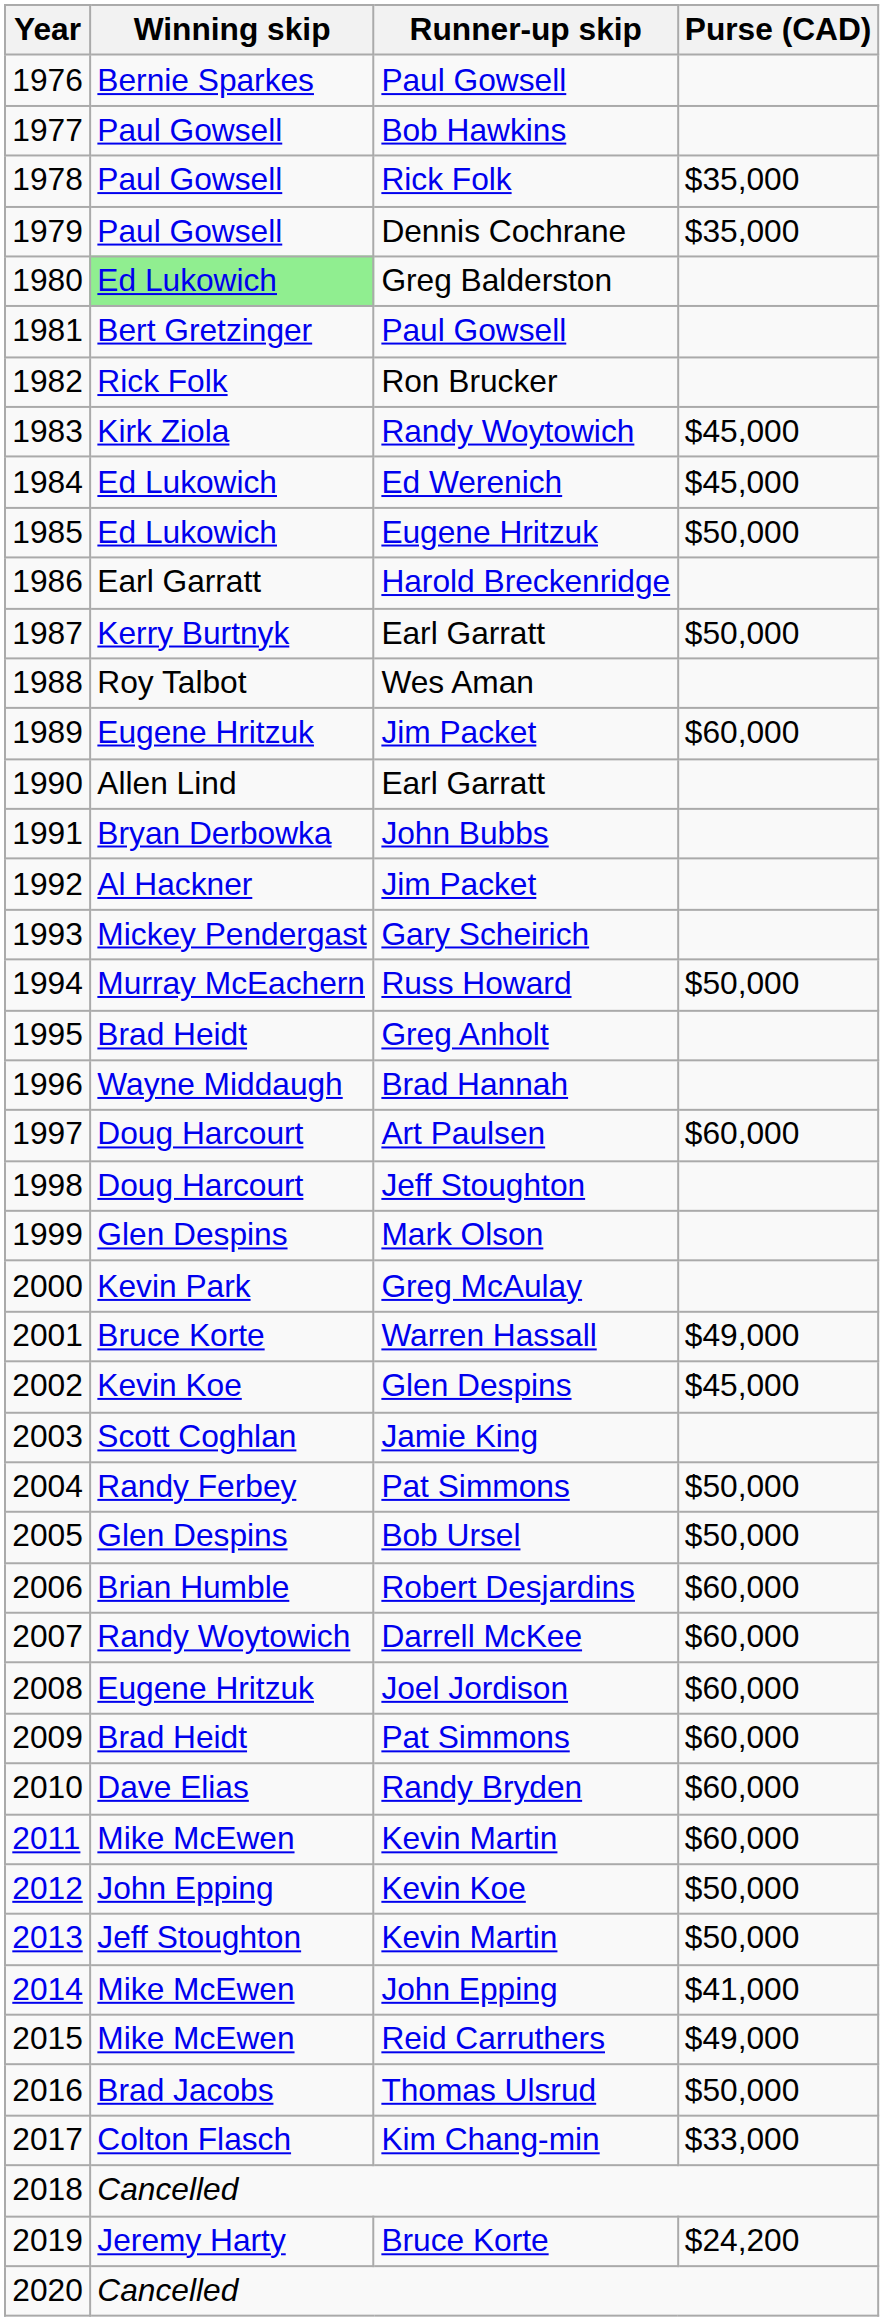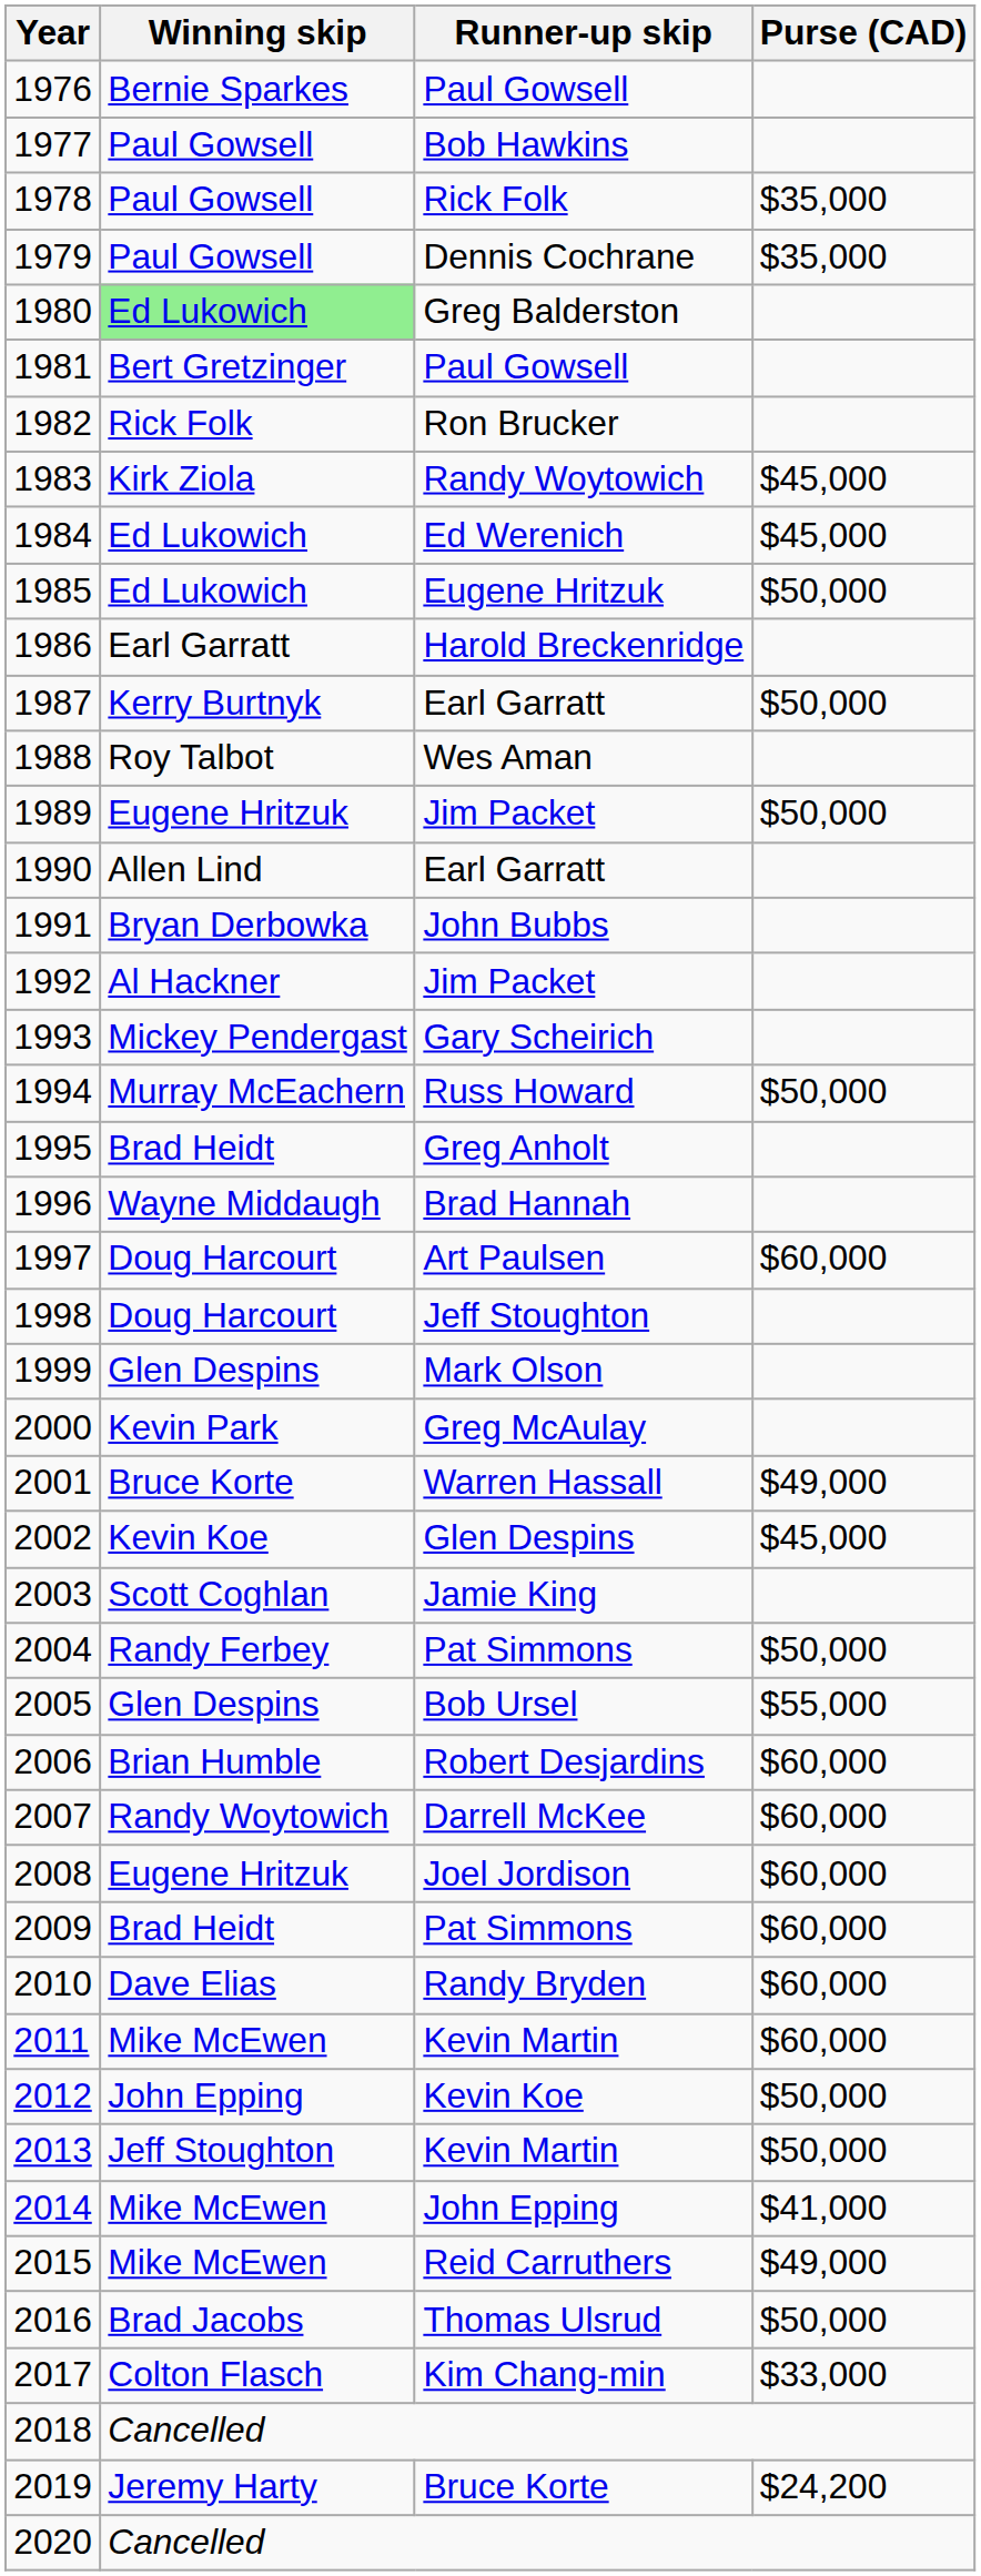1989 | Purse (CAD): $60,000 -> $50,000
2005 | Purse (CAD): $50,000 -> $55,000
